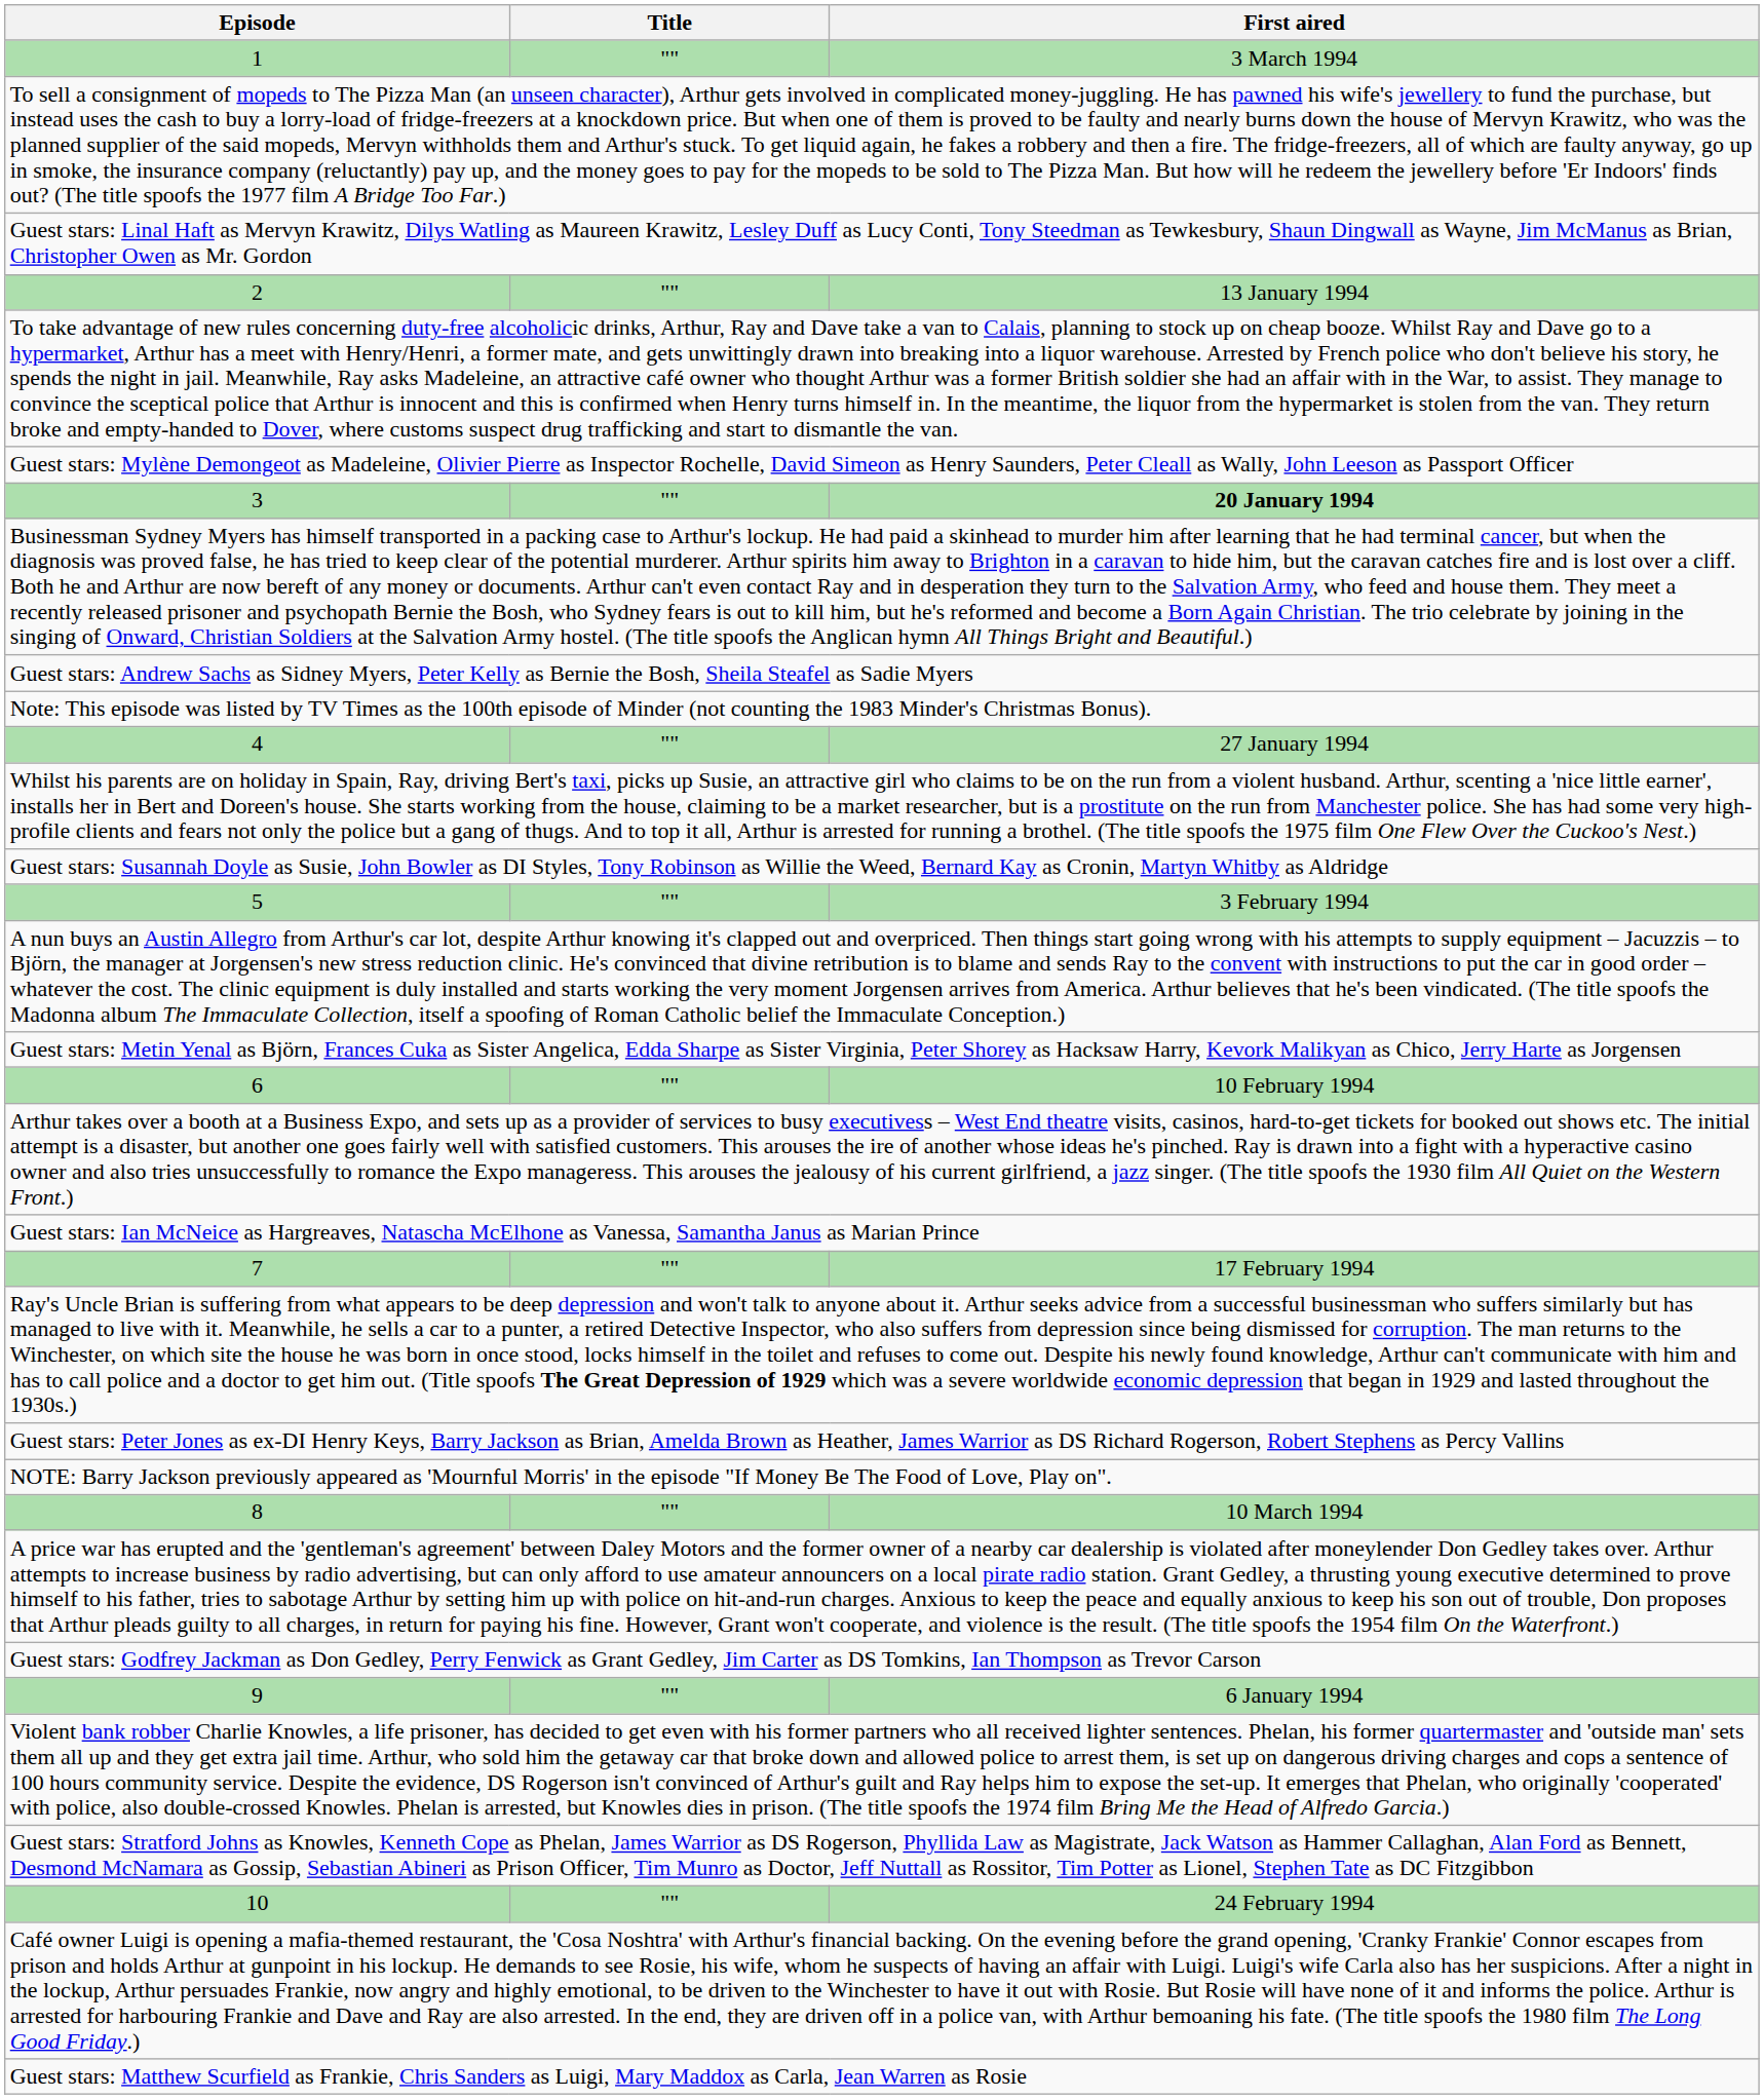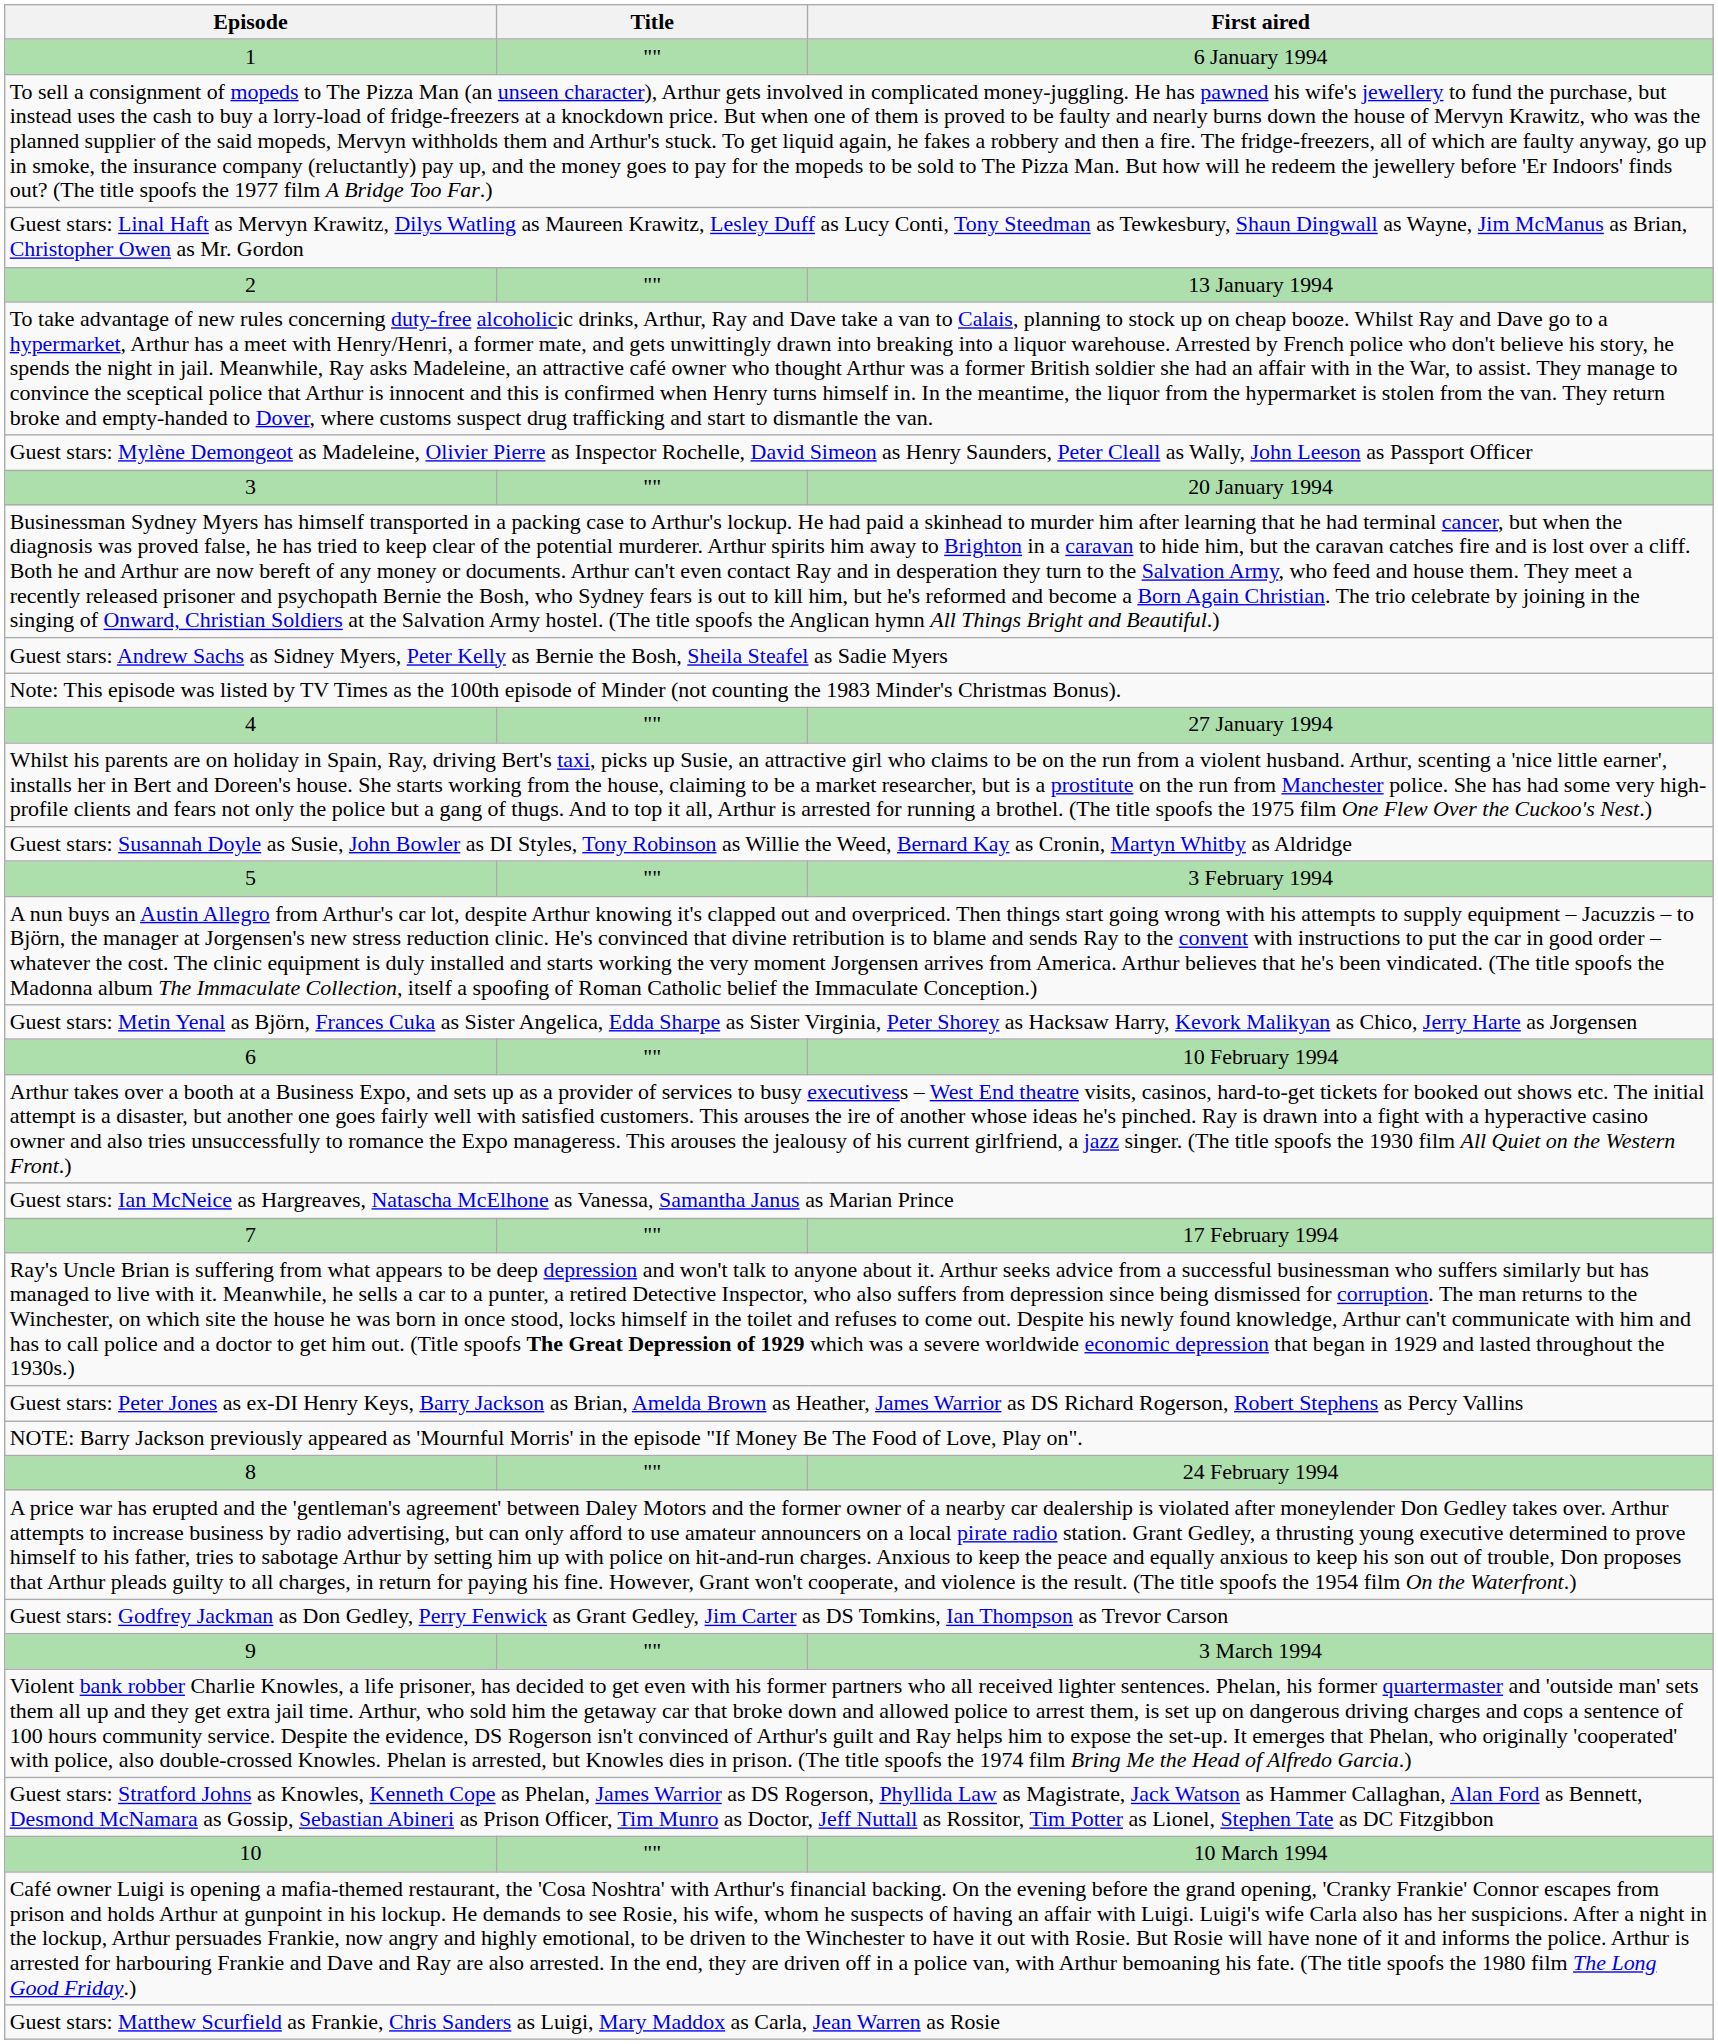1 | First aired: 3 March 1994 -> 6 January 1994
3 | First aired: bold -> normal
8 | First aired: 10 March 1994 -> 24 February 1994
9 | First aired: 6 January 1994 -> 3 March 1994
10 | First aired: 24 February 1994 -> 10 March 1994
